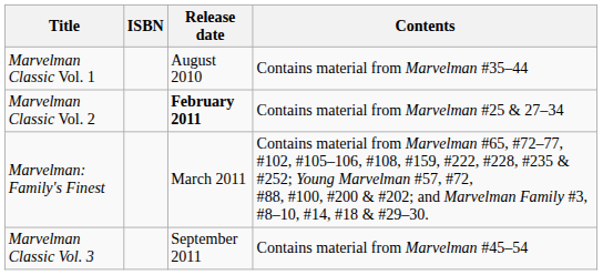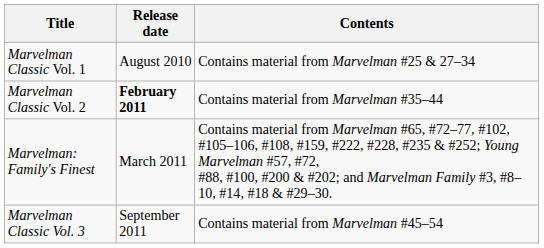- column: ISBN
Marvelman Classic Vol. 1 | Contents: Contains material from Marvelman #35–44 -> Contains material from Marvelman #25 & 27–34
Marvelman Classic Vol. 2 | Contents: Contains material from Marvelman #25 & 27–34 -> Contains material from Marvelman #35–44
